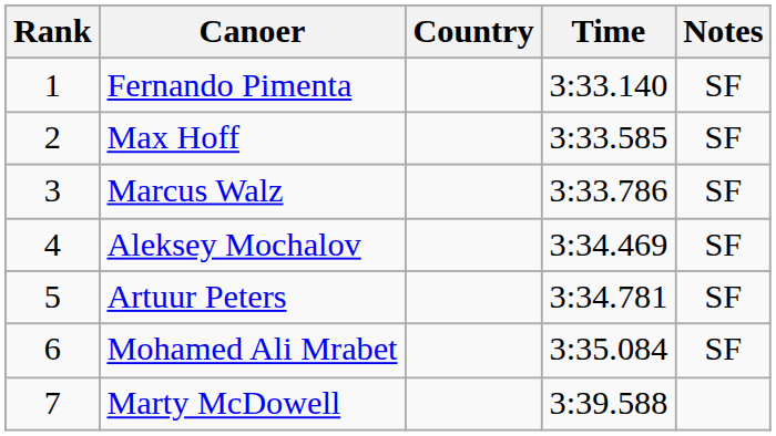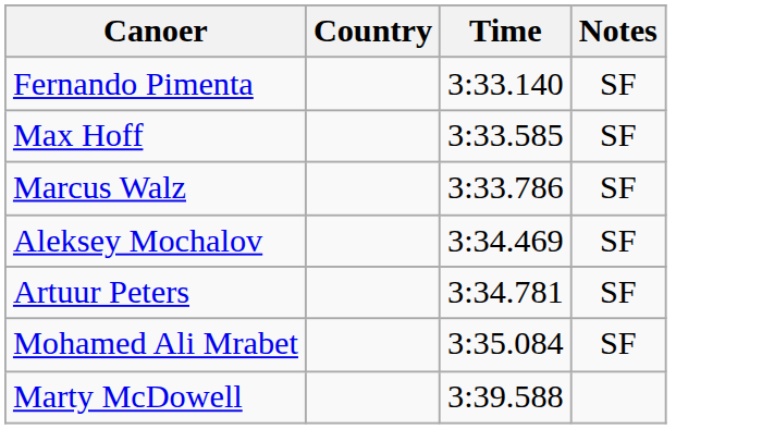- column: Rank | 1 | 2 | 3 | 4 | 5 | 6 | 7
